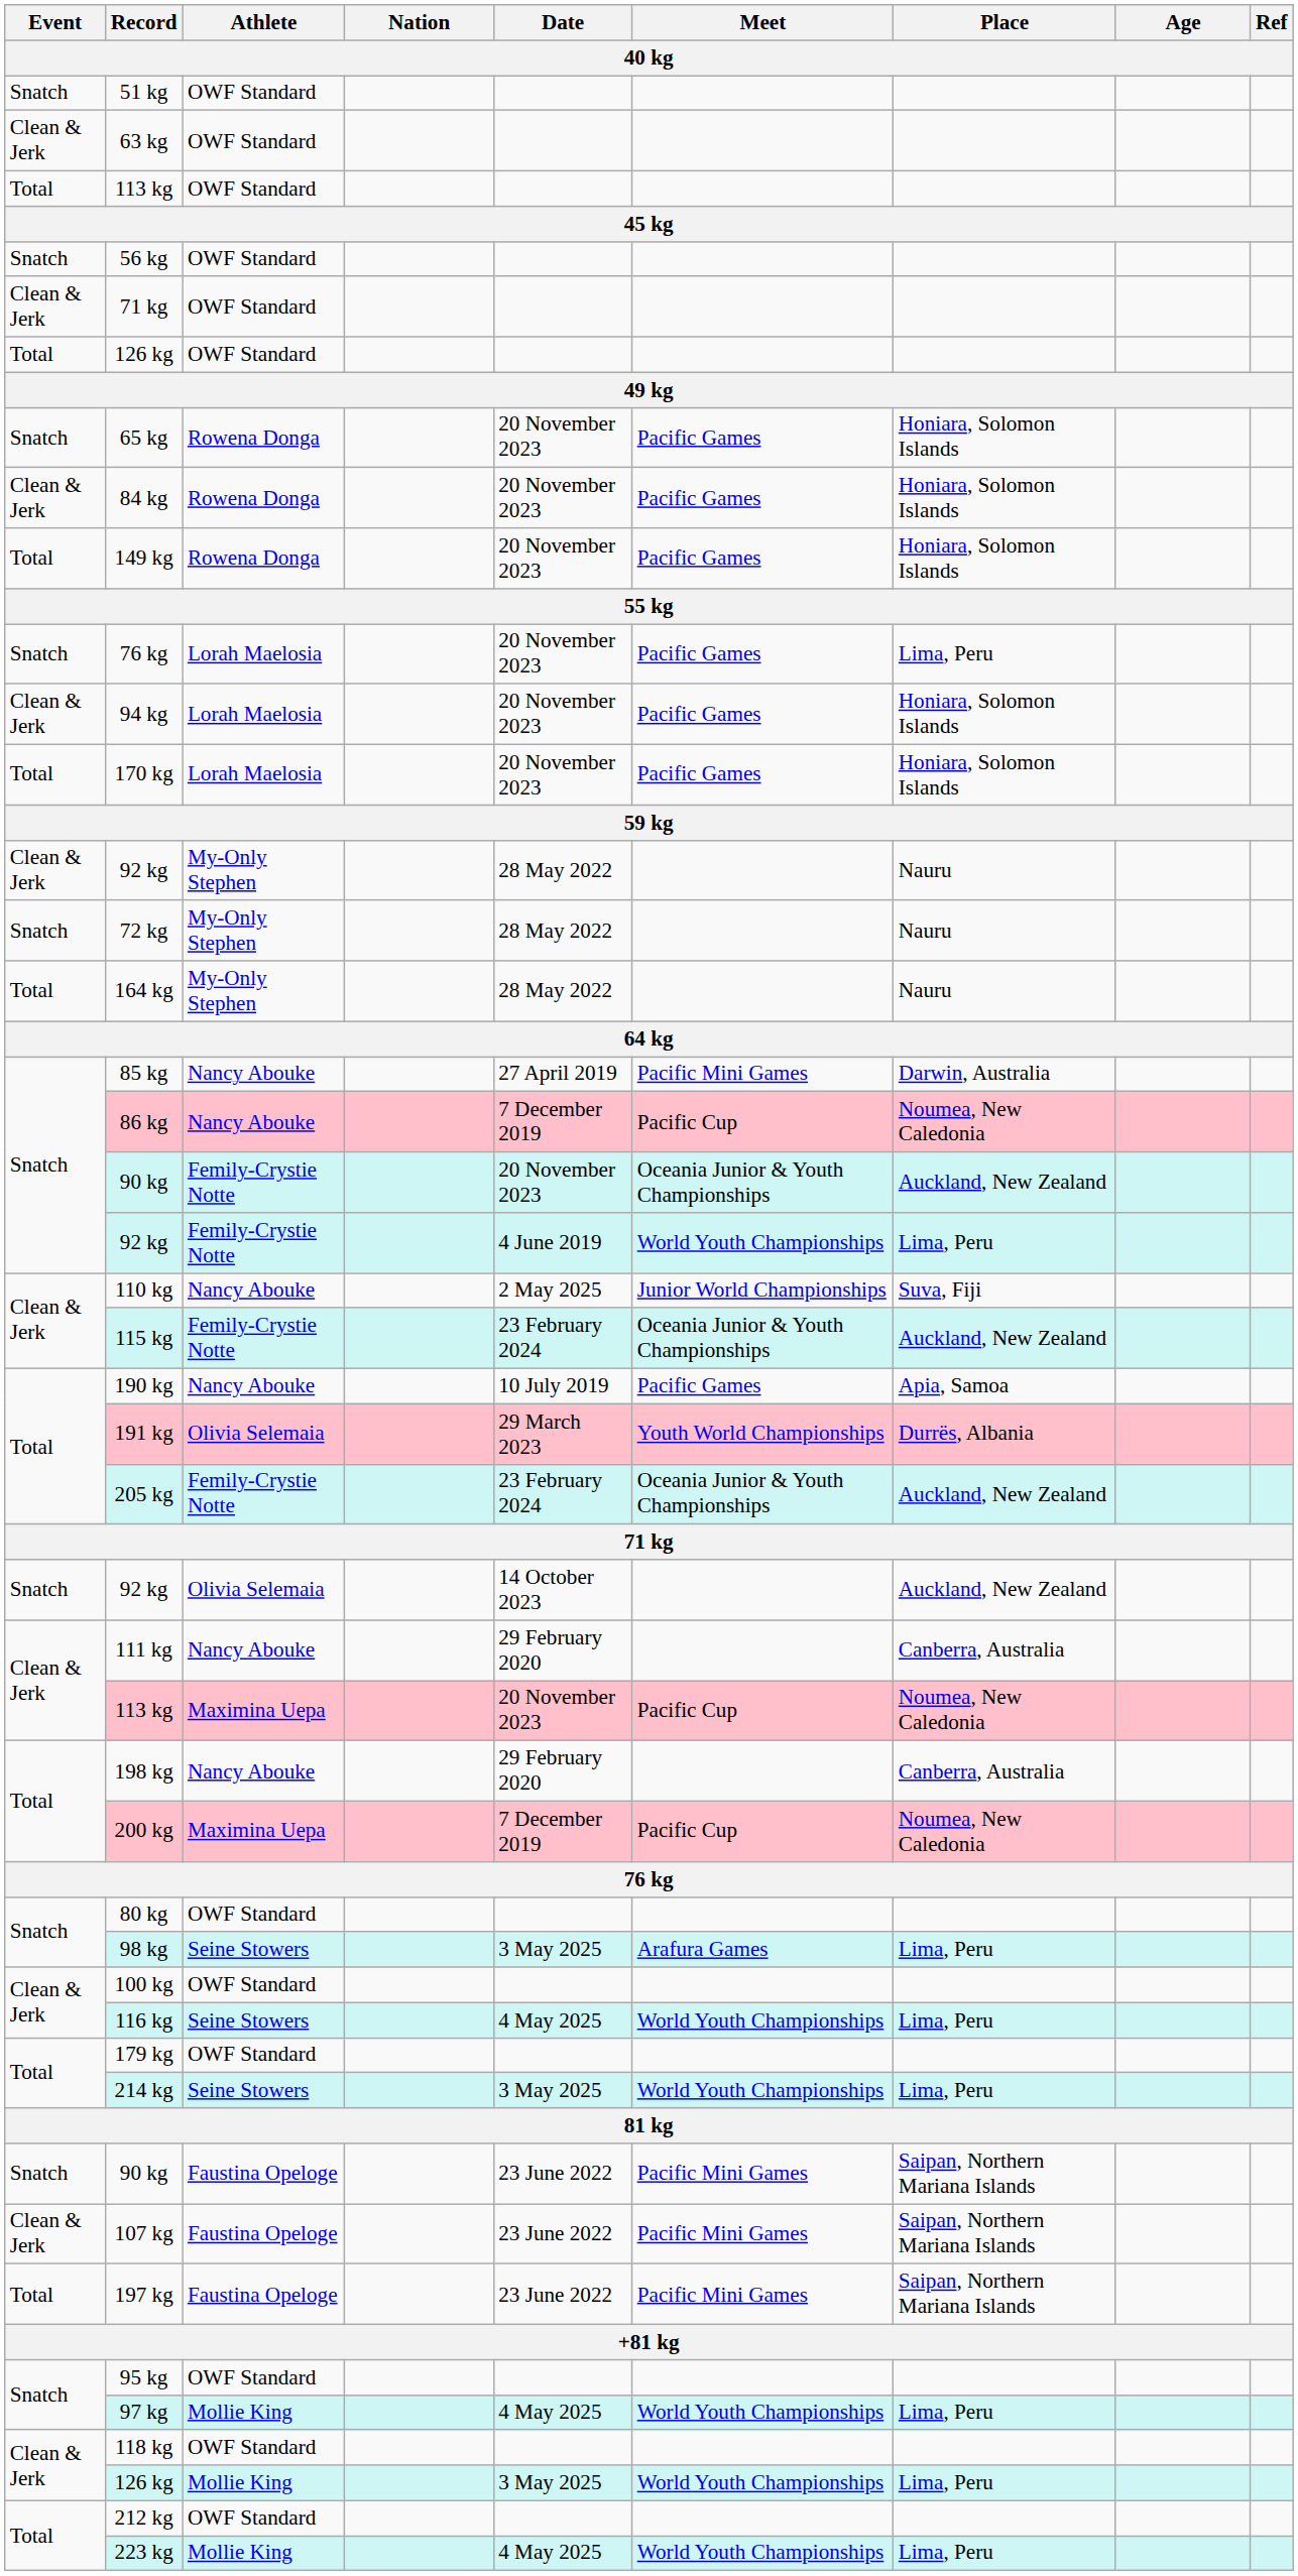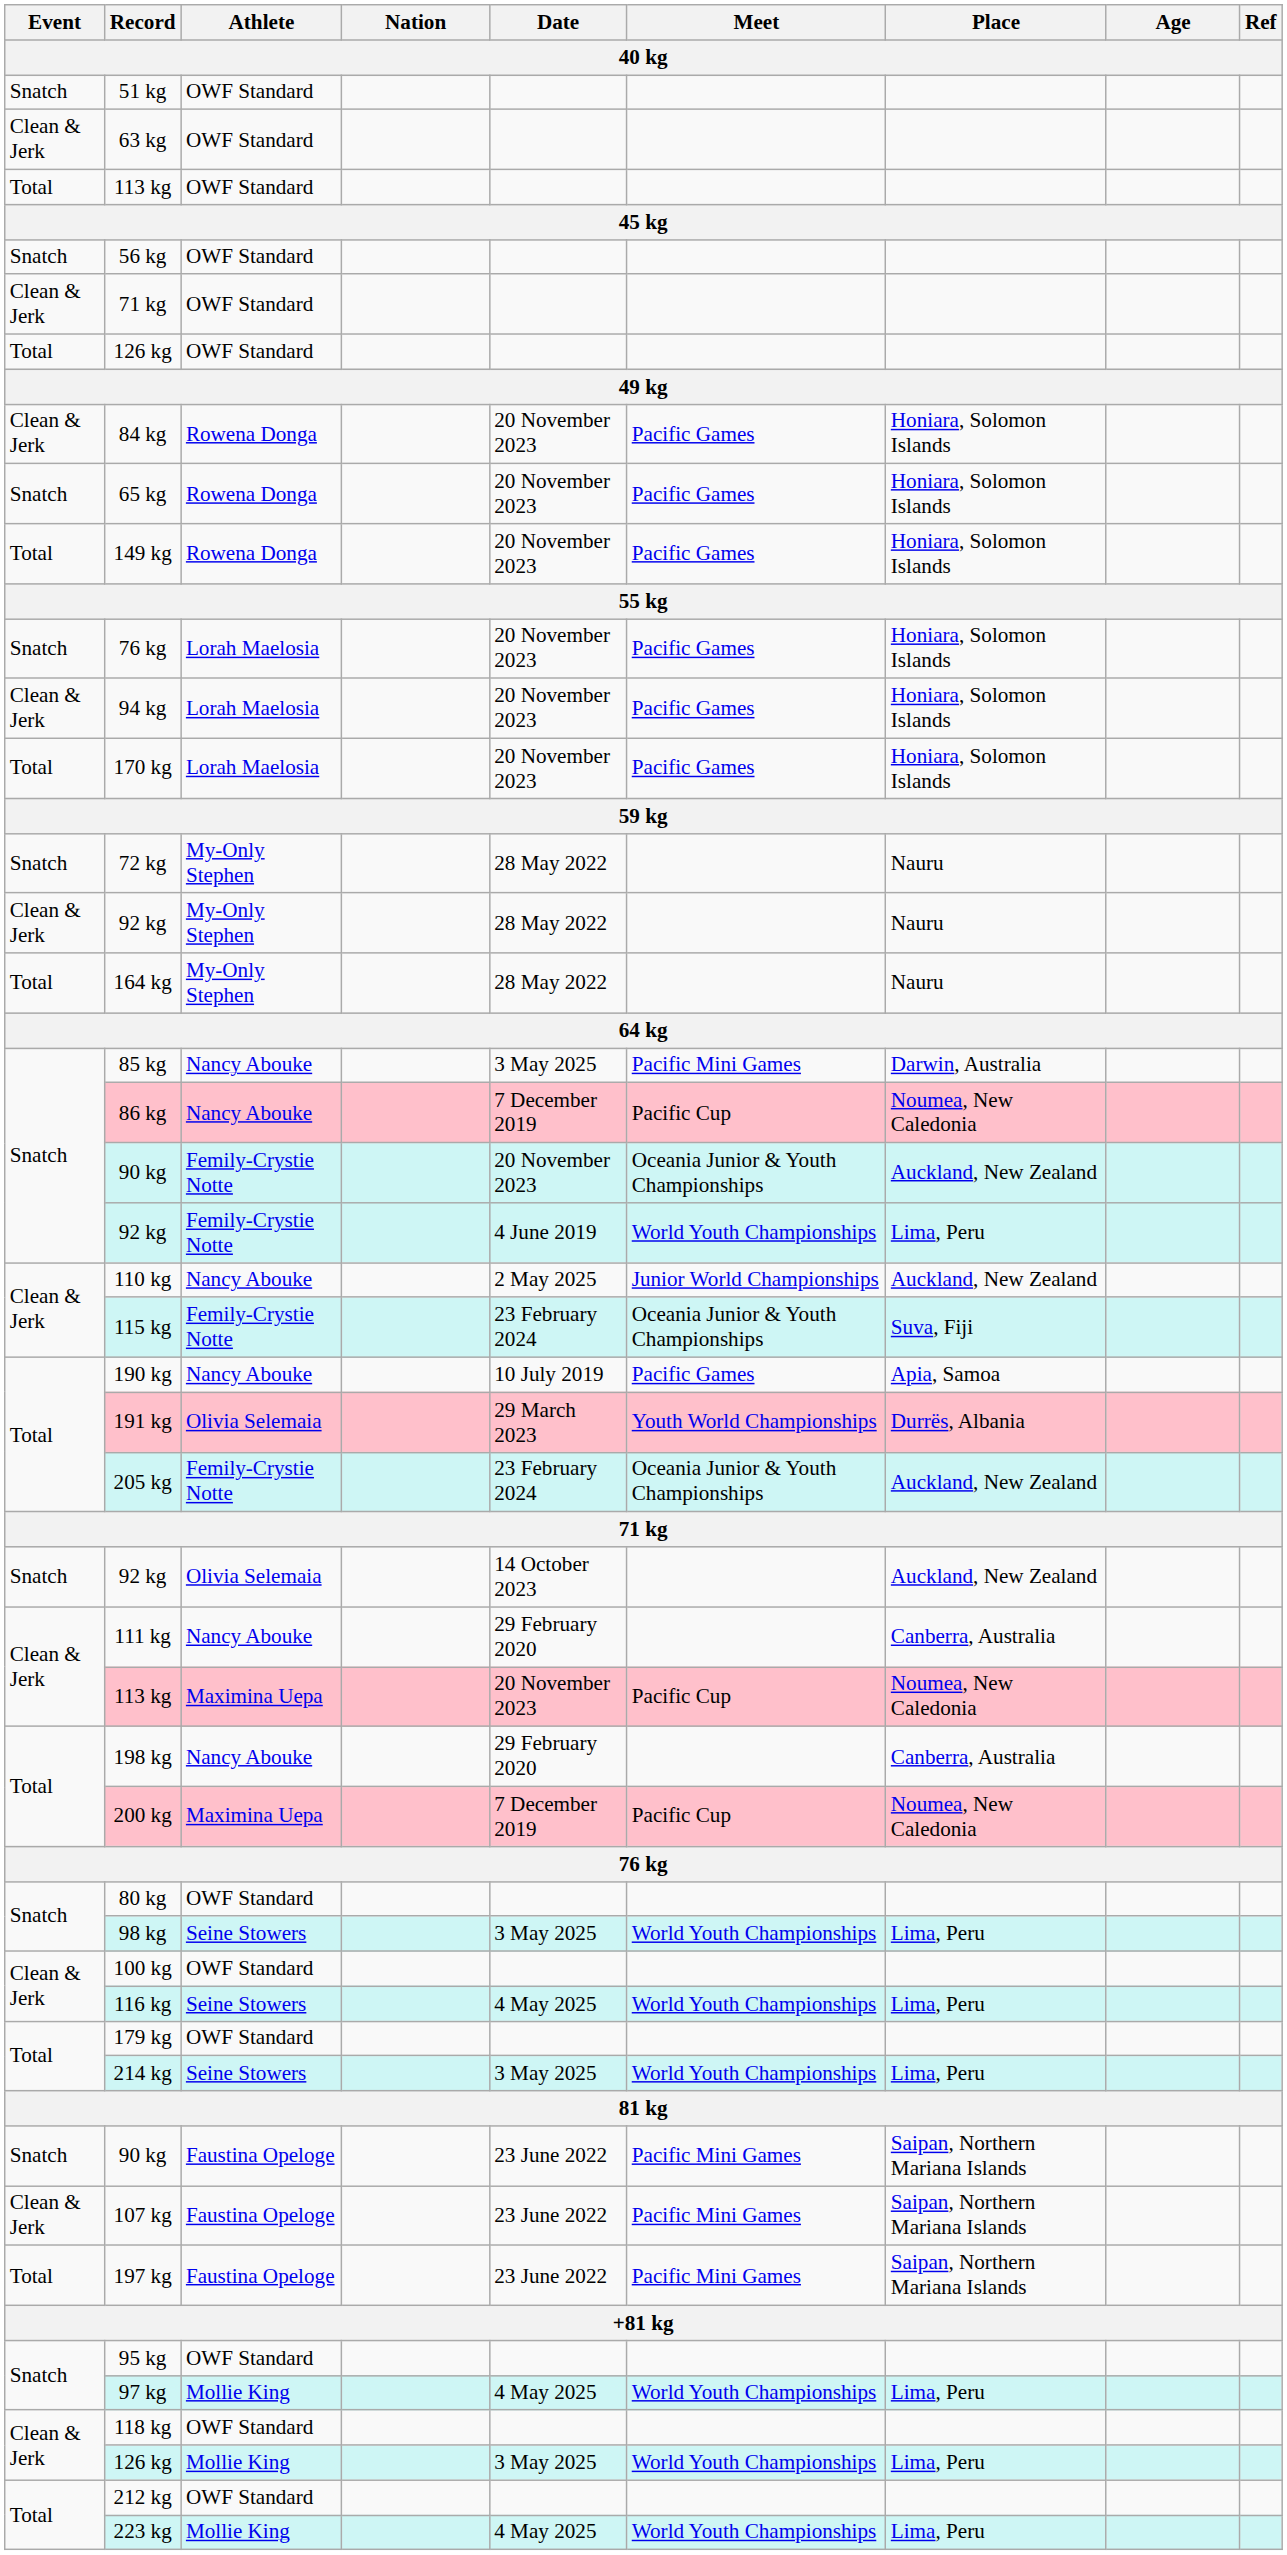rows swapped: 65 kg <-> 84 kg
76 kg / Lorah Maelosia | Place: Lima, Peru -> Honiara, Solomon Islands
rows swapped: 72 kg <-> 92 kg / My-Only Stephen
85 kg | Date: 27 April 2019 -> 3 May 2025
110 kg | Place: Suva, Fiji -> Auckland, New Zealand
115 kg | Place: Auckland, New Zealand -> Suva, Fiji
98 kg | Meet: Arafura Games -> World Youth Championships
